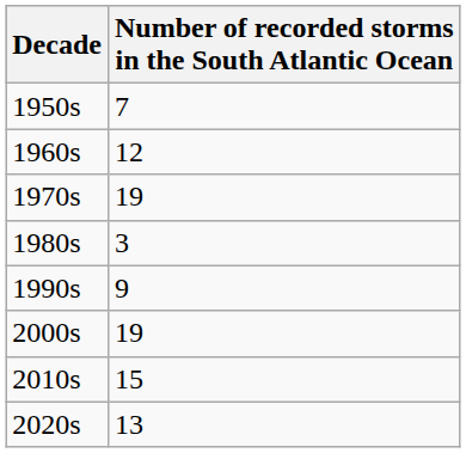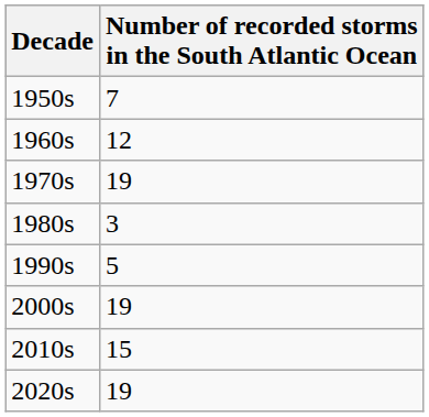1990s | Number of recorded storms in the South Atlantic Ocean: 9 -> 5
2020s | Number of recorded storms in the South Atlantic Ocean: 13 -> 19
